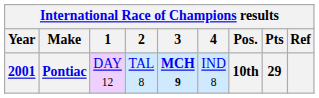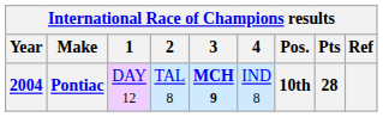Pontiac | Year: 2001 -> 2004
Pontiac | Pts: 29 -> 28
